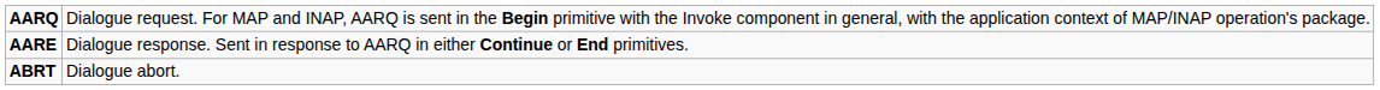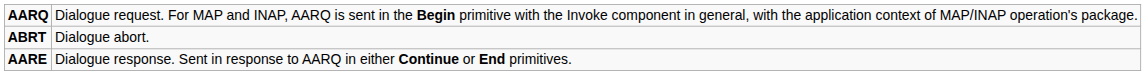rows swapped: AARE <-> ABRT
